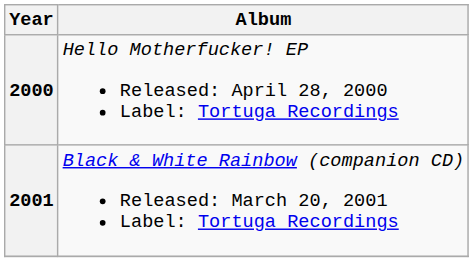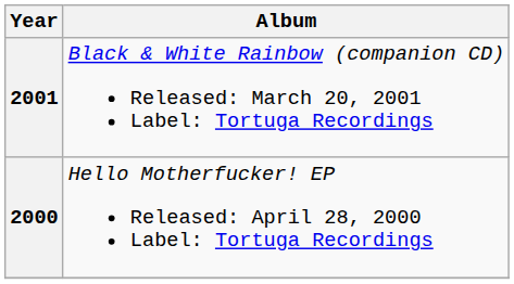rows swapped: 2000 <-> 2001
